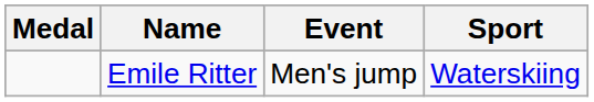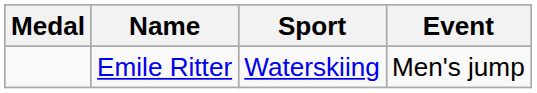columns swapped: Sport <-> Event
